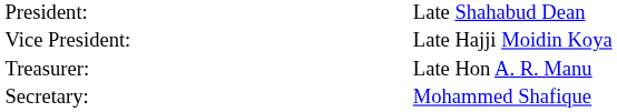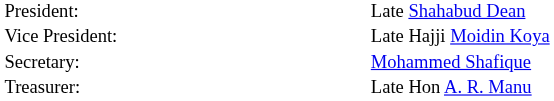rows swapped: Secretary: <-> Treasurer:
